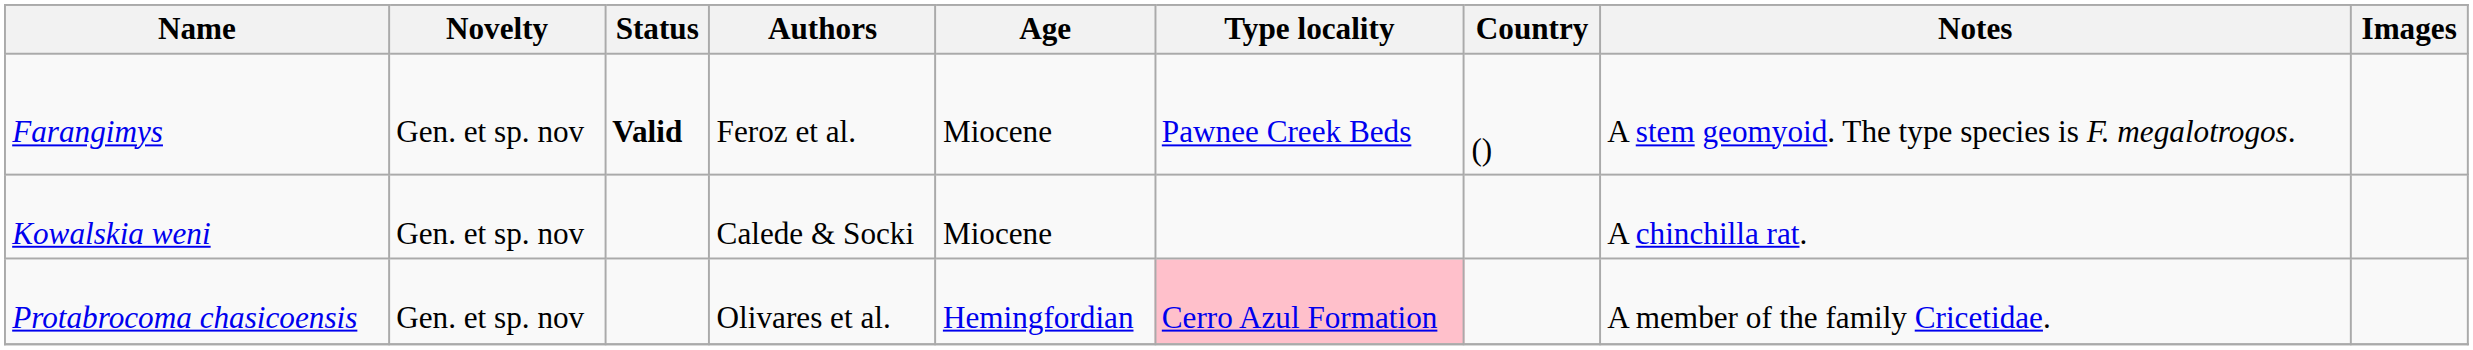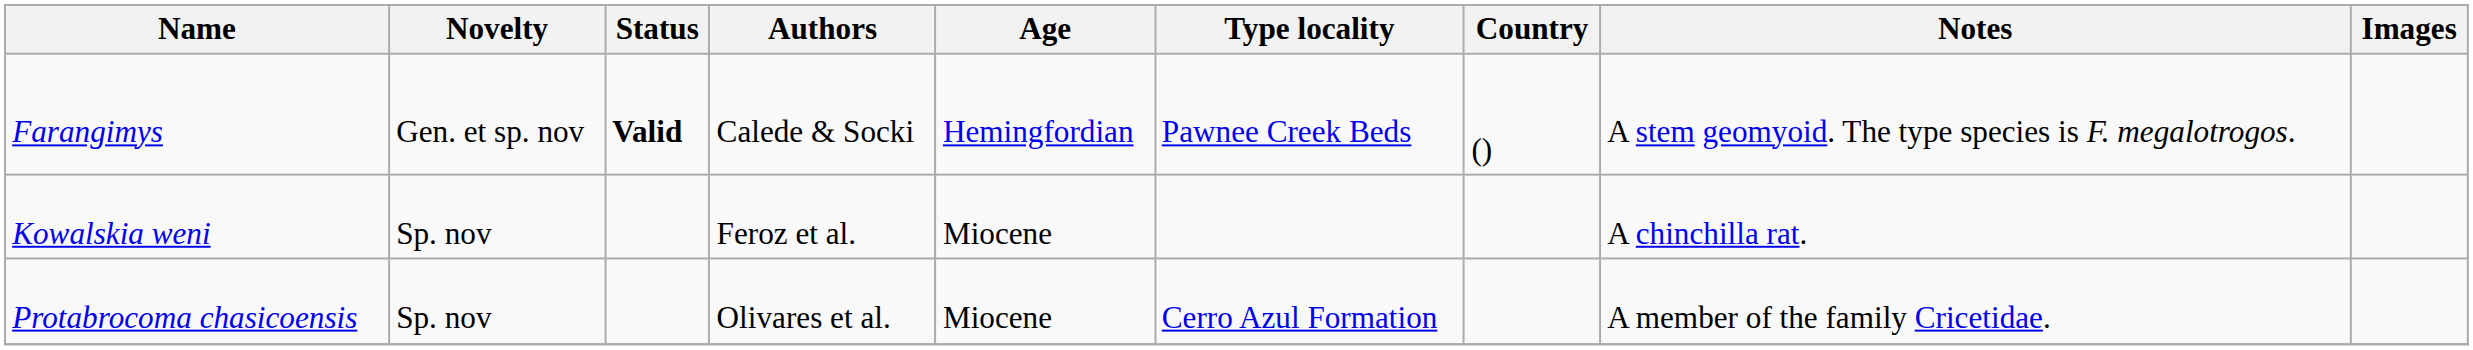Farangimys | Authors: Feroz et al. -> Calede & Socki
Farangimys | Age: Miocene -> Hemingfordian
Kowalskia weni | Novelty: Gen. et sp. nov -> Sp. nov
Kowalskia weni | Authors: Calede & Socki -> Feroz et al.
Protabrocoma chasicoensis | Novelty: Gen. et sp. nov -> Sp. nov
Protabrocoma chasicoensis | Age: Hemingfordian -> Miocene
Protabrocoma chasicoensis | Type locality: pink background -> no background
